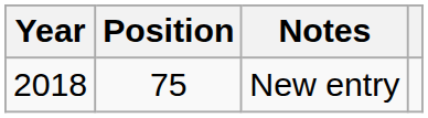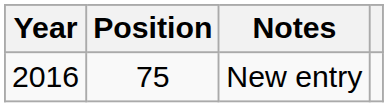New entry | Year: 2018 -> 2016
